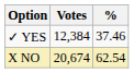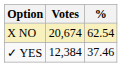rows swapped: X NO <-> ✓ YES
